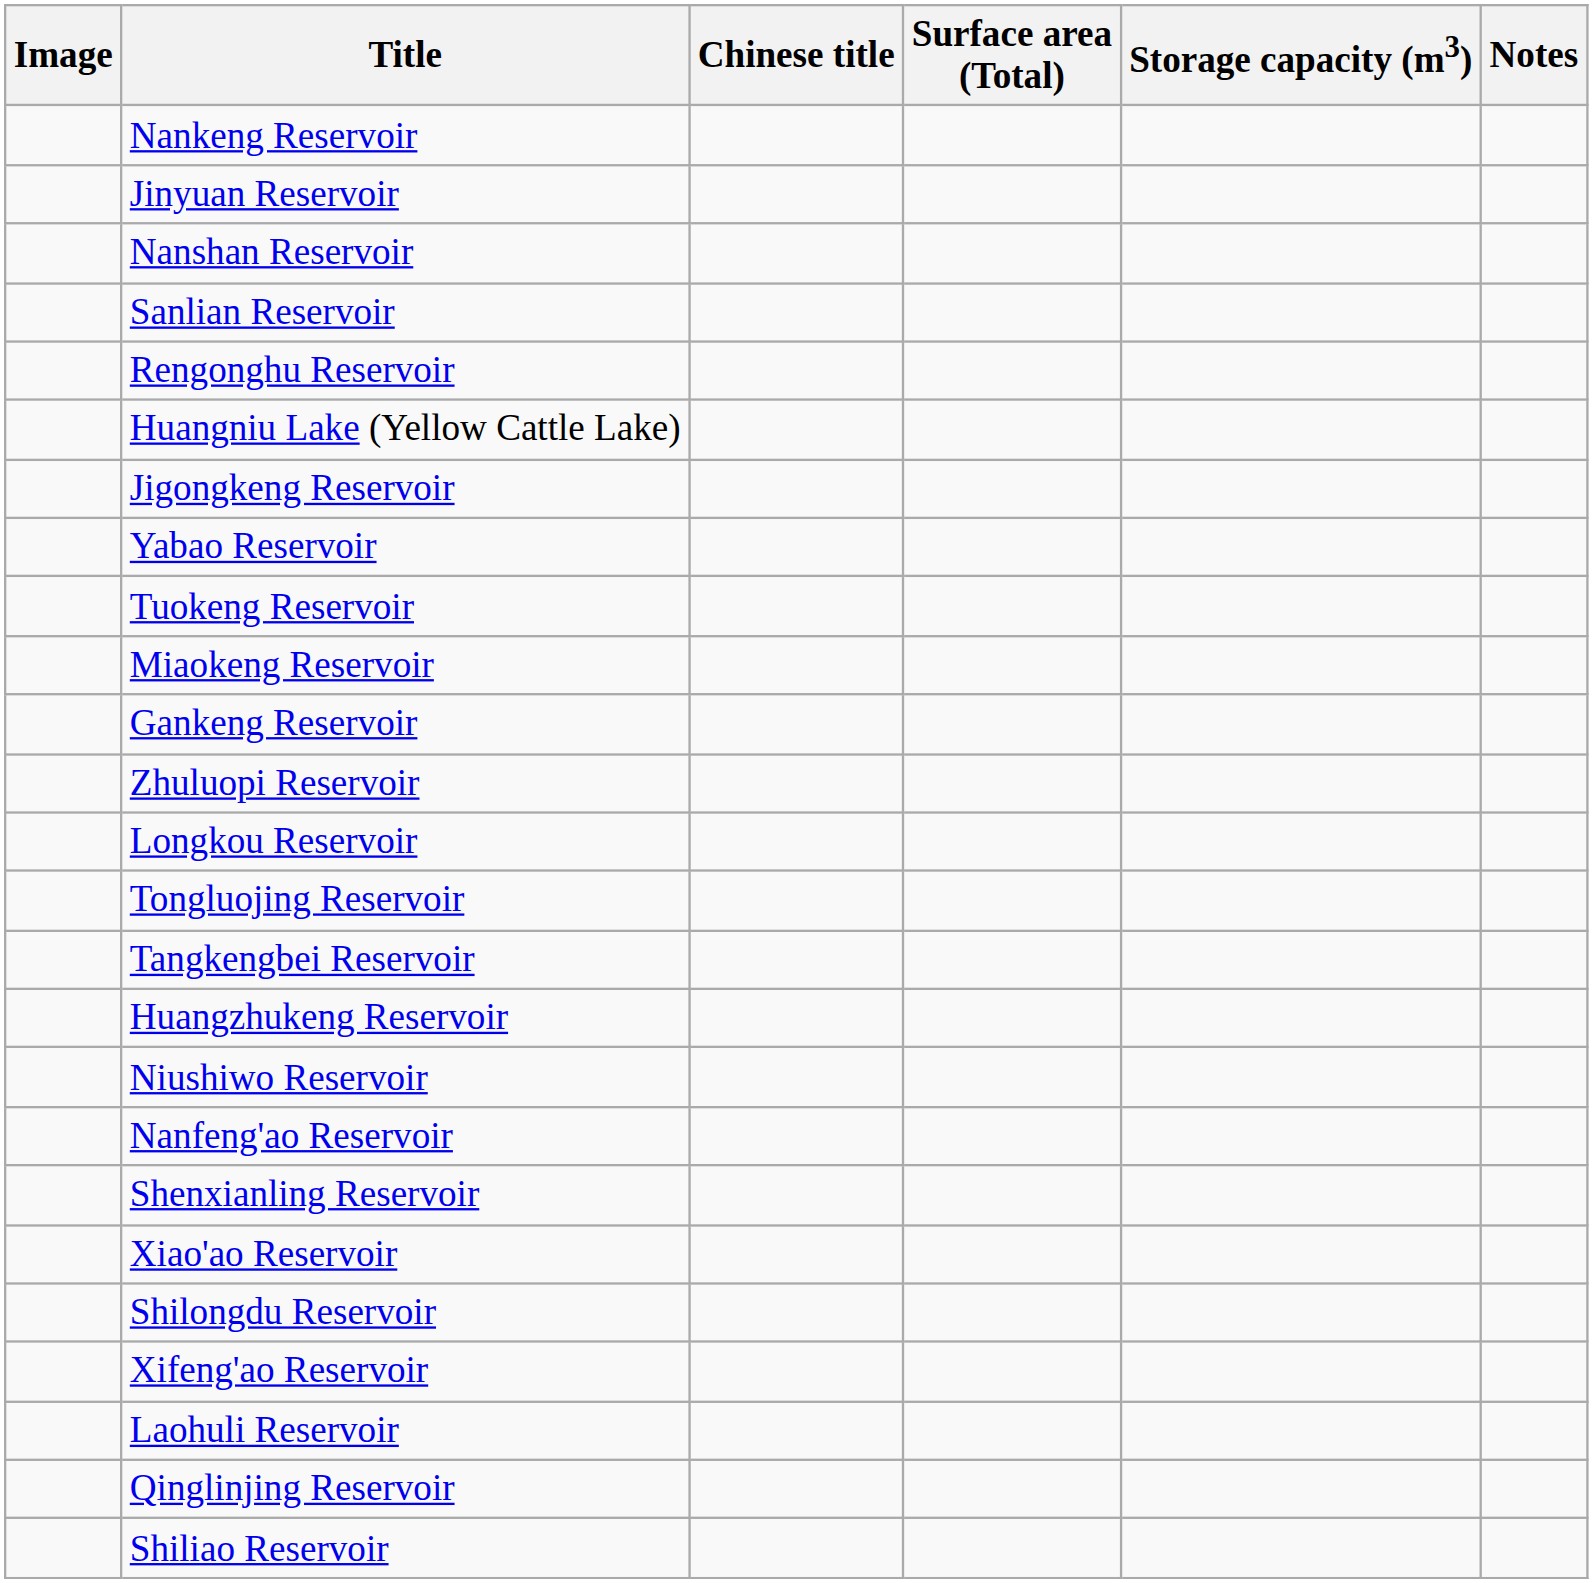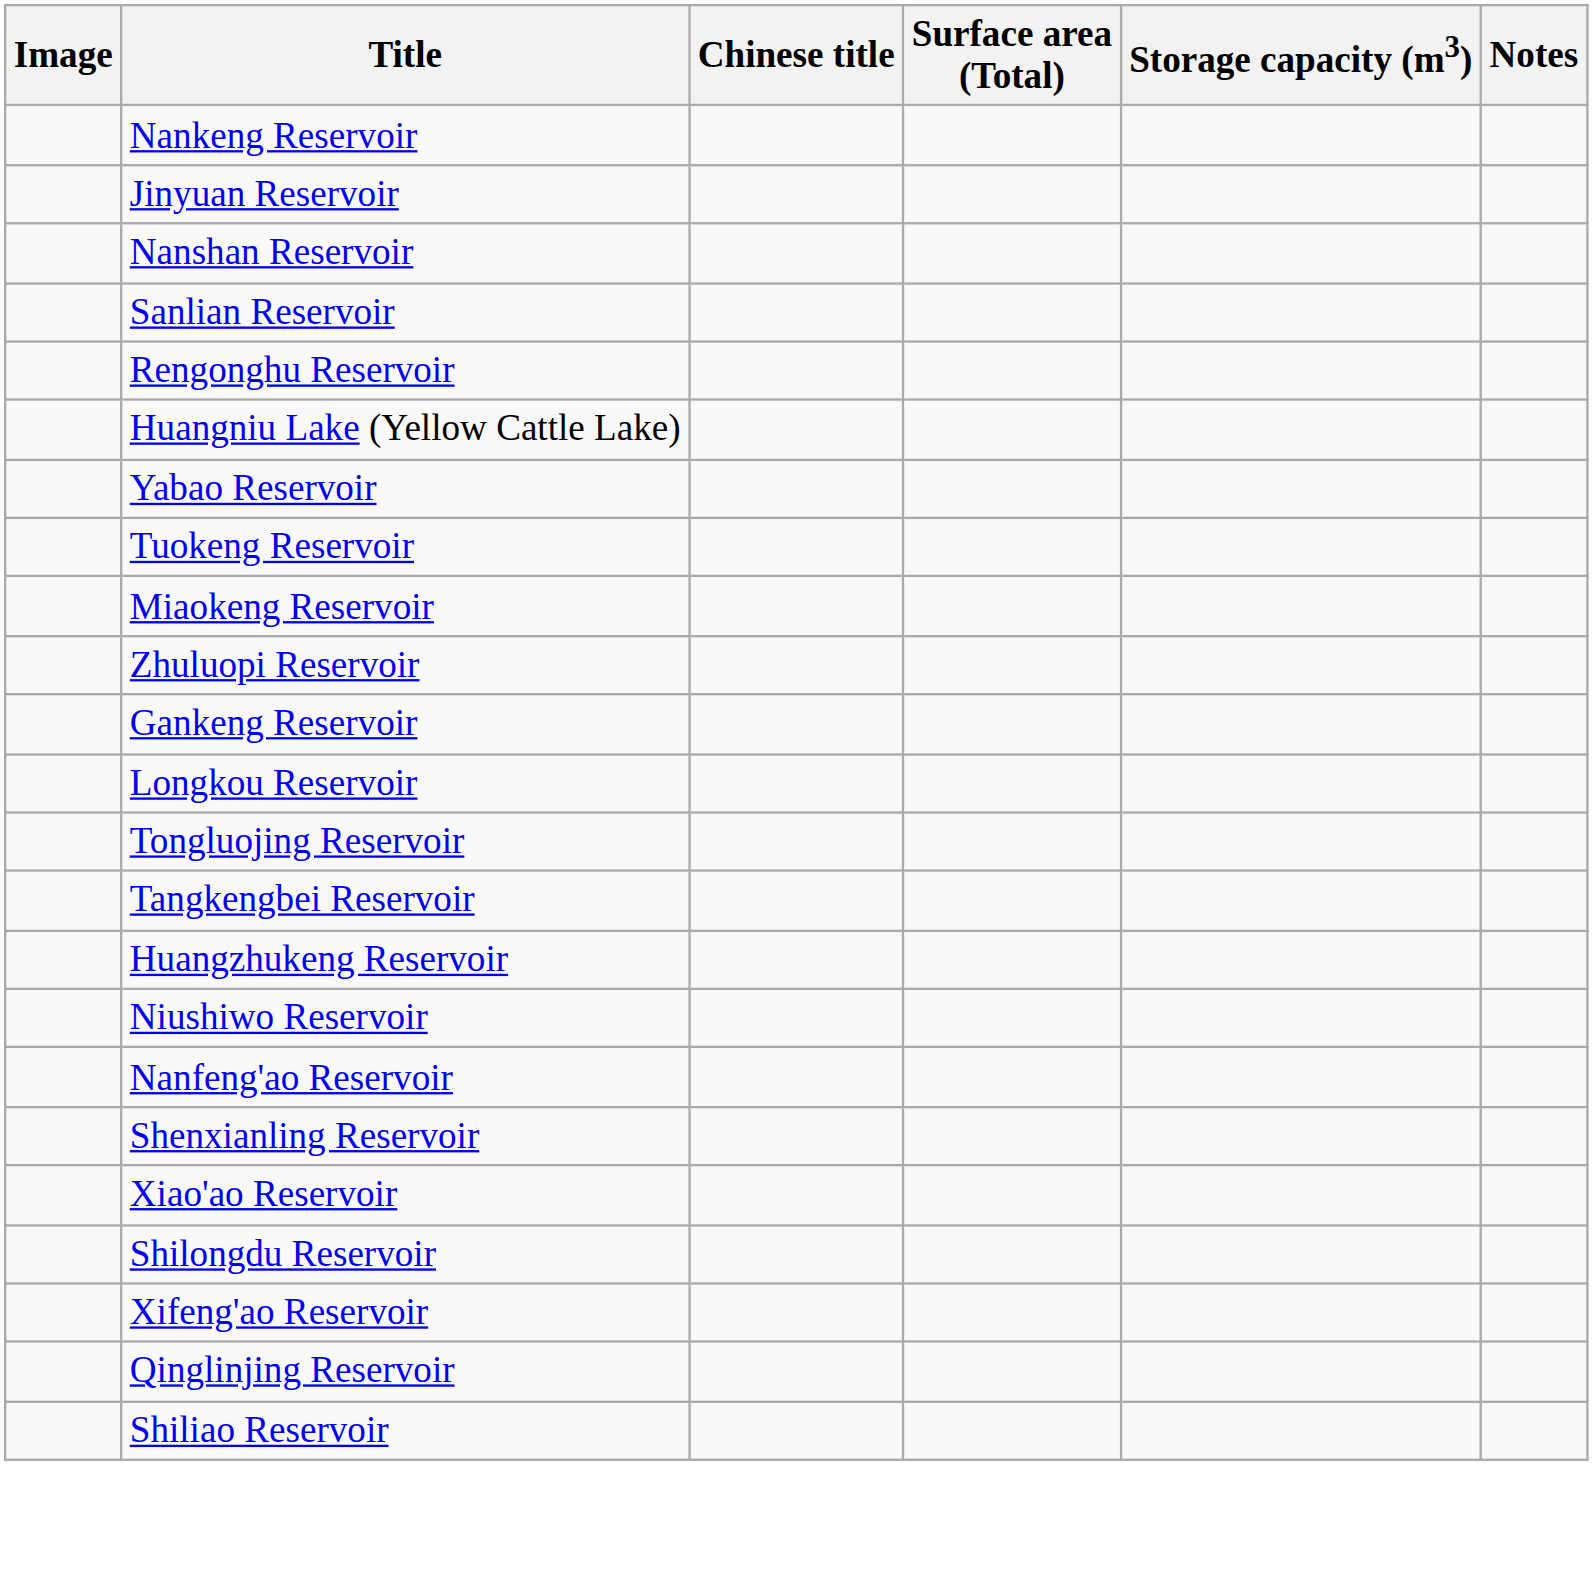- row: Jigongkeng Reservoir
rows swapped: Gankeng Reservoir <-> Zhuluopi Reservoir
- row: Laohuli Reservoir
